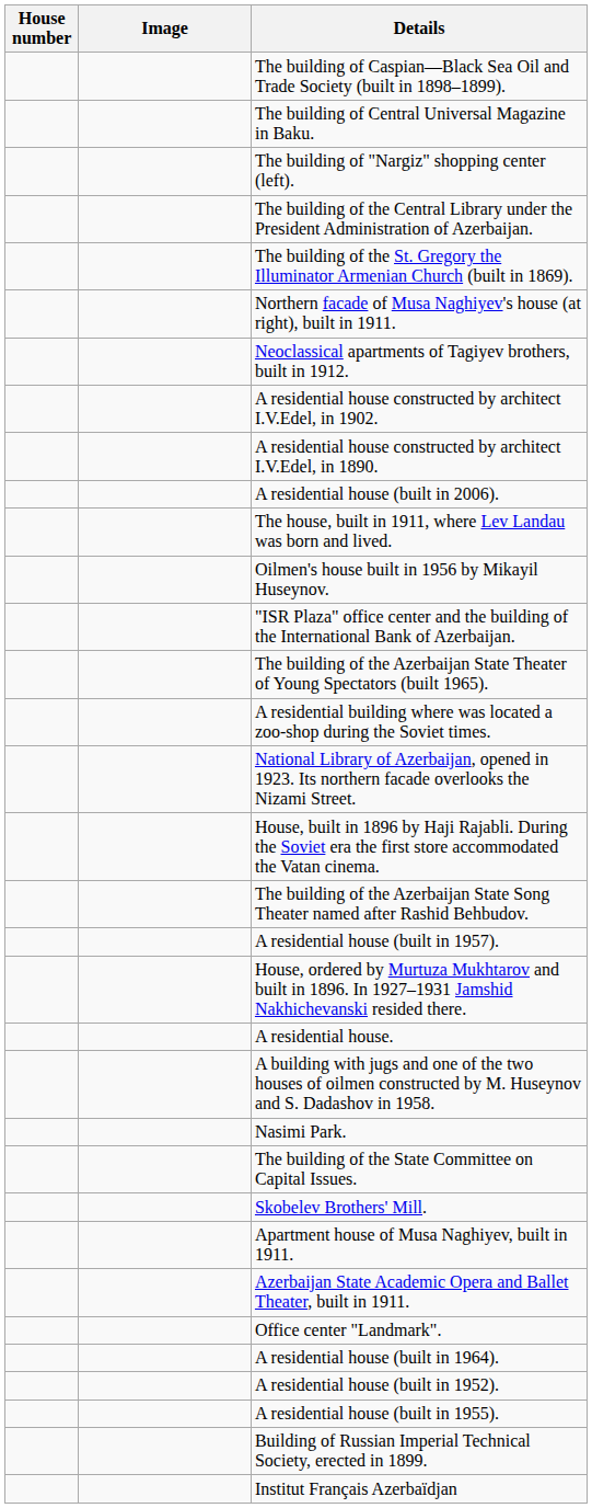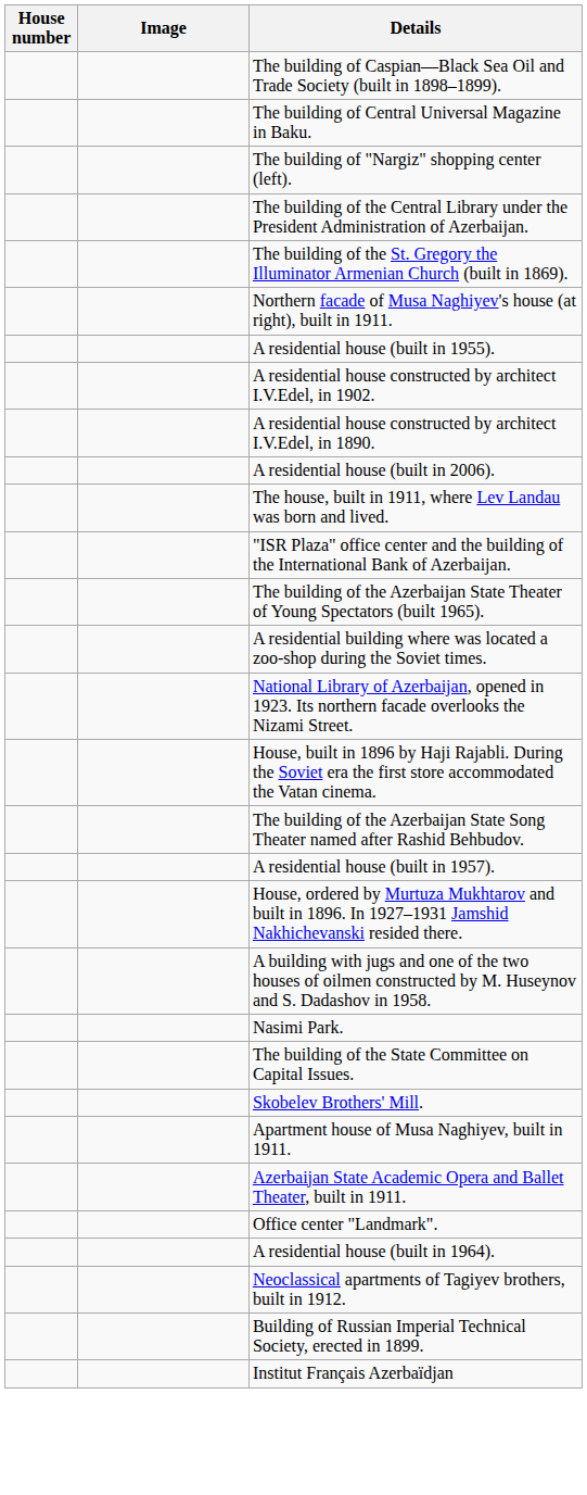rows swapped: Neoclassical apartments of Tagiyev brothers, built in 1912. <-> A residential house (built in 1955).
- row: Oilmen's house built in 1956 by Mikayil Huseynov.
- row: A residential house.
- row: A residential house (built in 1952).
